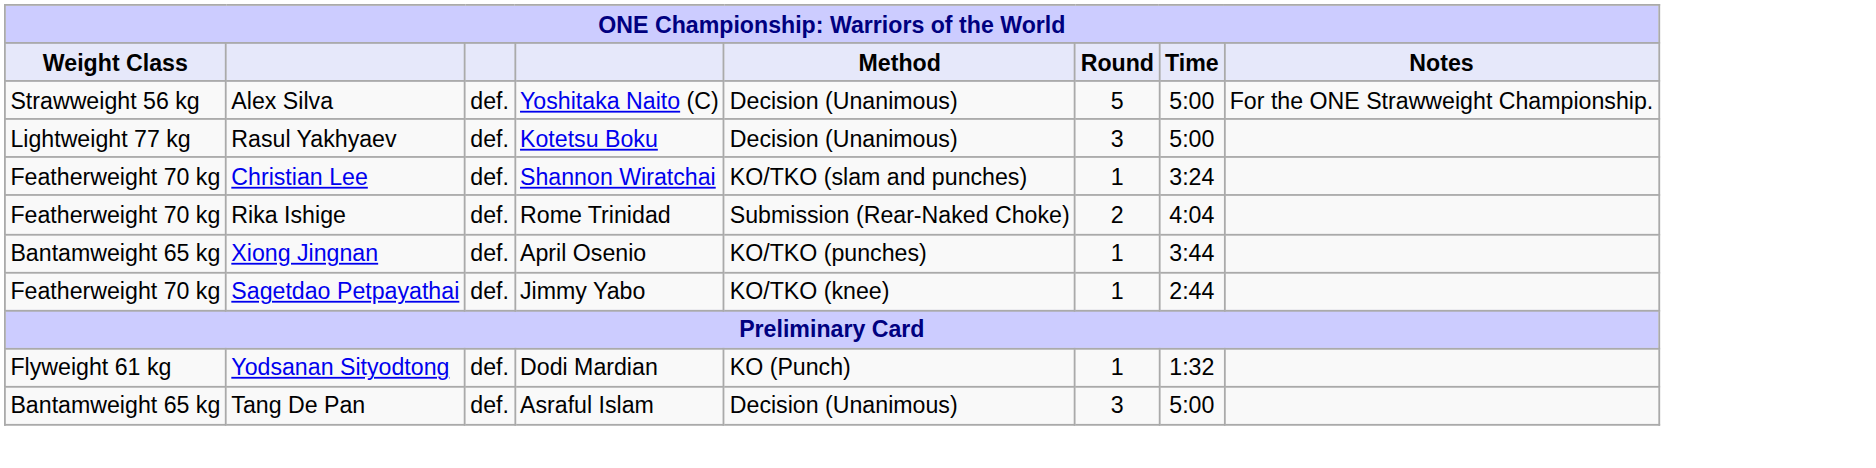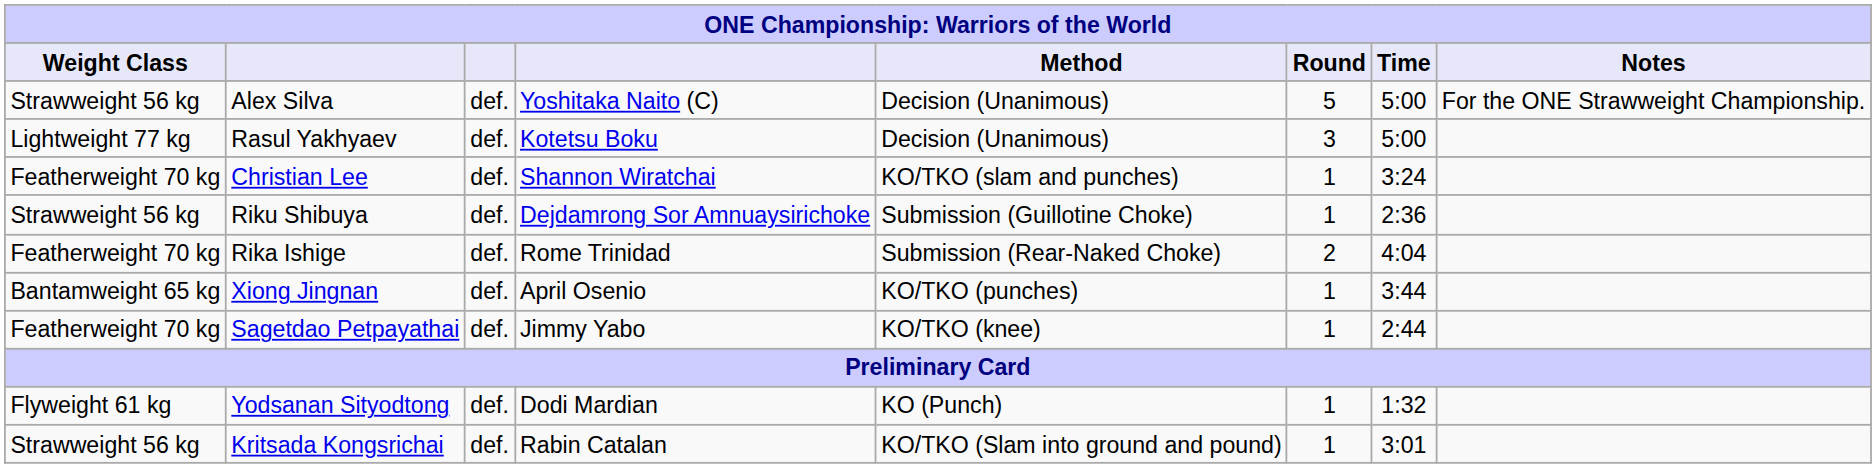+ row: Strawweight 56 kg | Riku Shibuya | def. | Dejdamrong Sor Amnuaysirichoke | Submission (Guillotine Choke) | 1 | 2:36
+ row: Strawweight 56 kg | Kritsada Kongsrichai | def. | Rabin Catalan | KO/TKO (Slam into ground and pound) | 1 | 3:01
- row: Bantamweight 65 kg | Tang De Pan | def. | Asraful Islam | Decision (Unanimous) | 3 | 5:00
